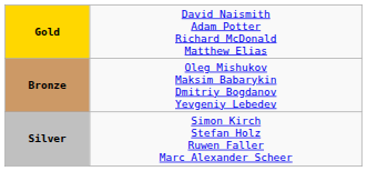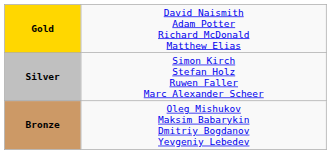rows swapped: Silver <-> Bronze
